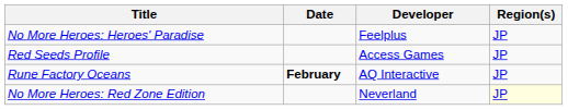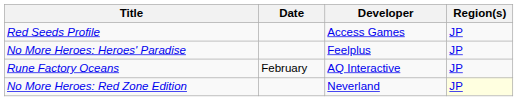rows swapped: Red Seeds Profile <-> No More Heroes: Heroes' Paradise
Rune Factory Oceans | Date: bold -> normal
